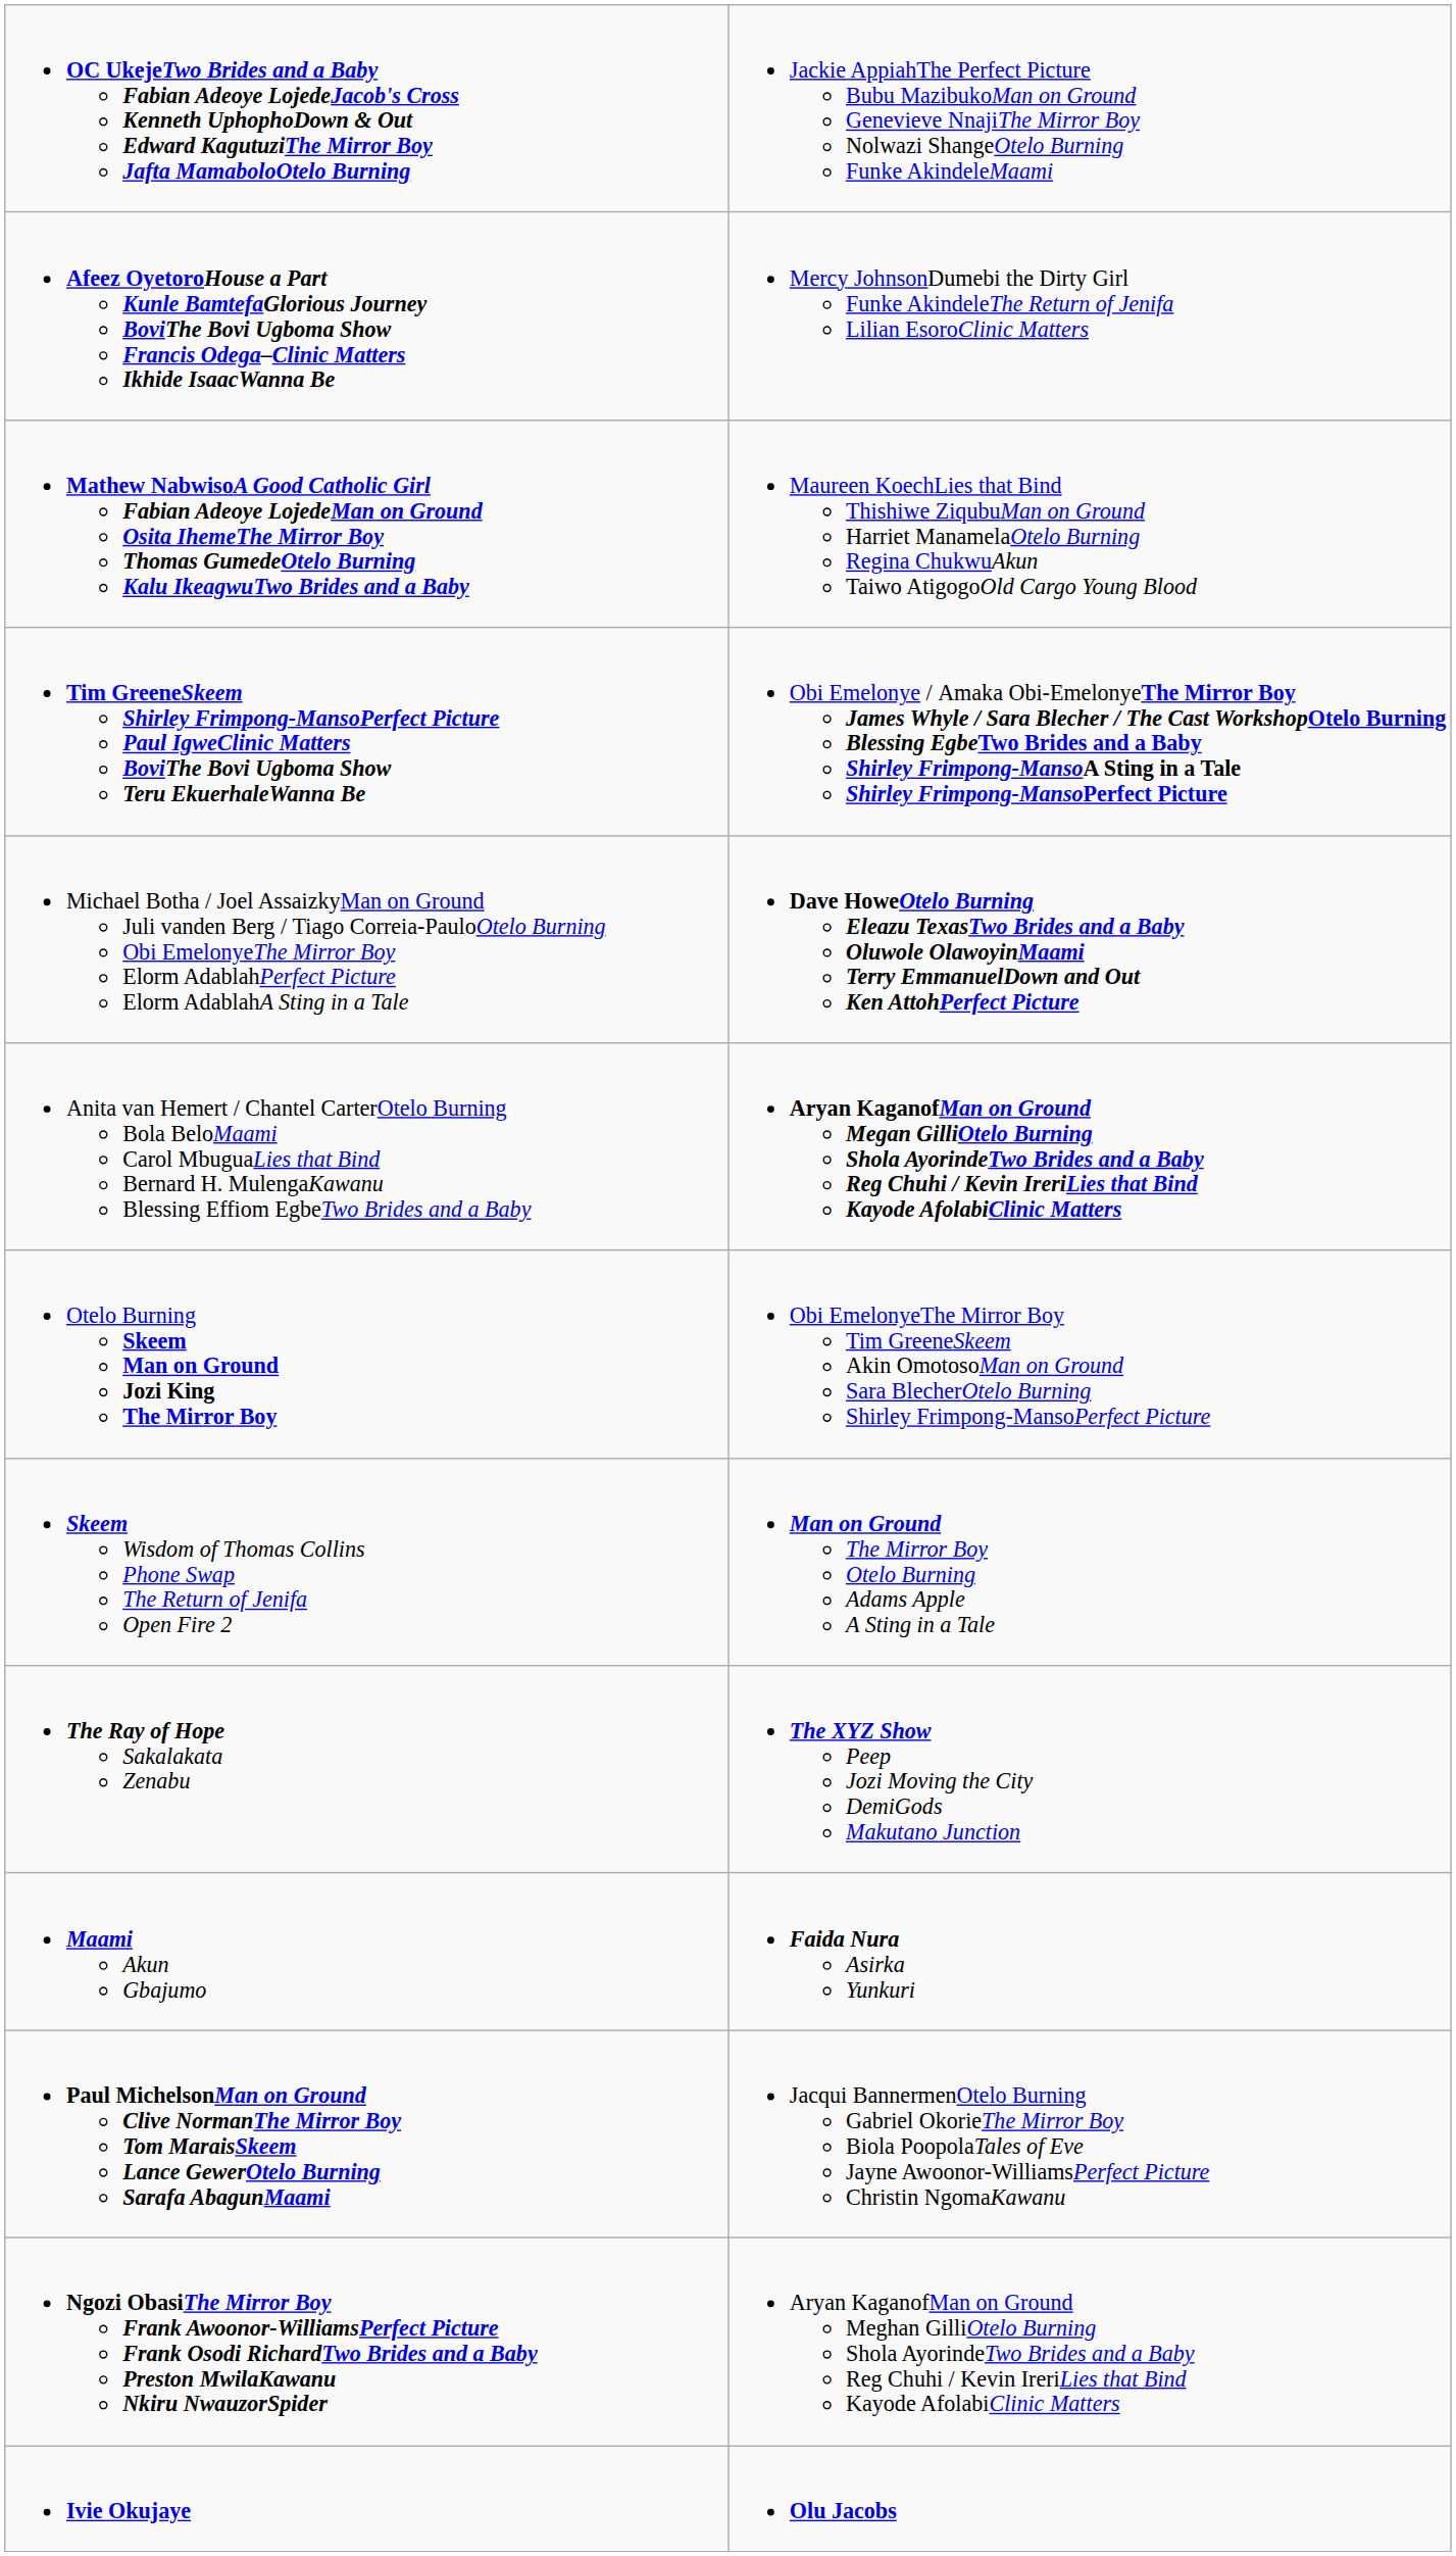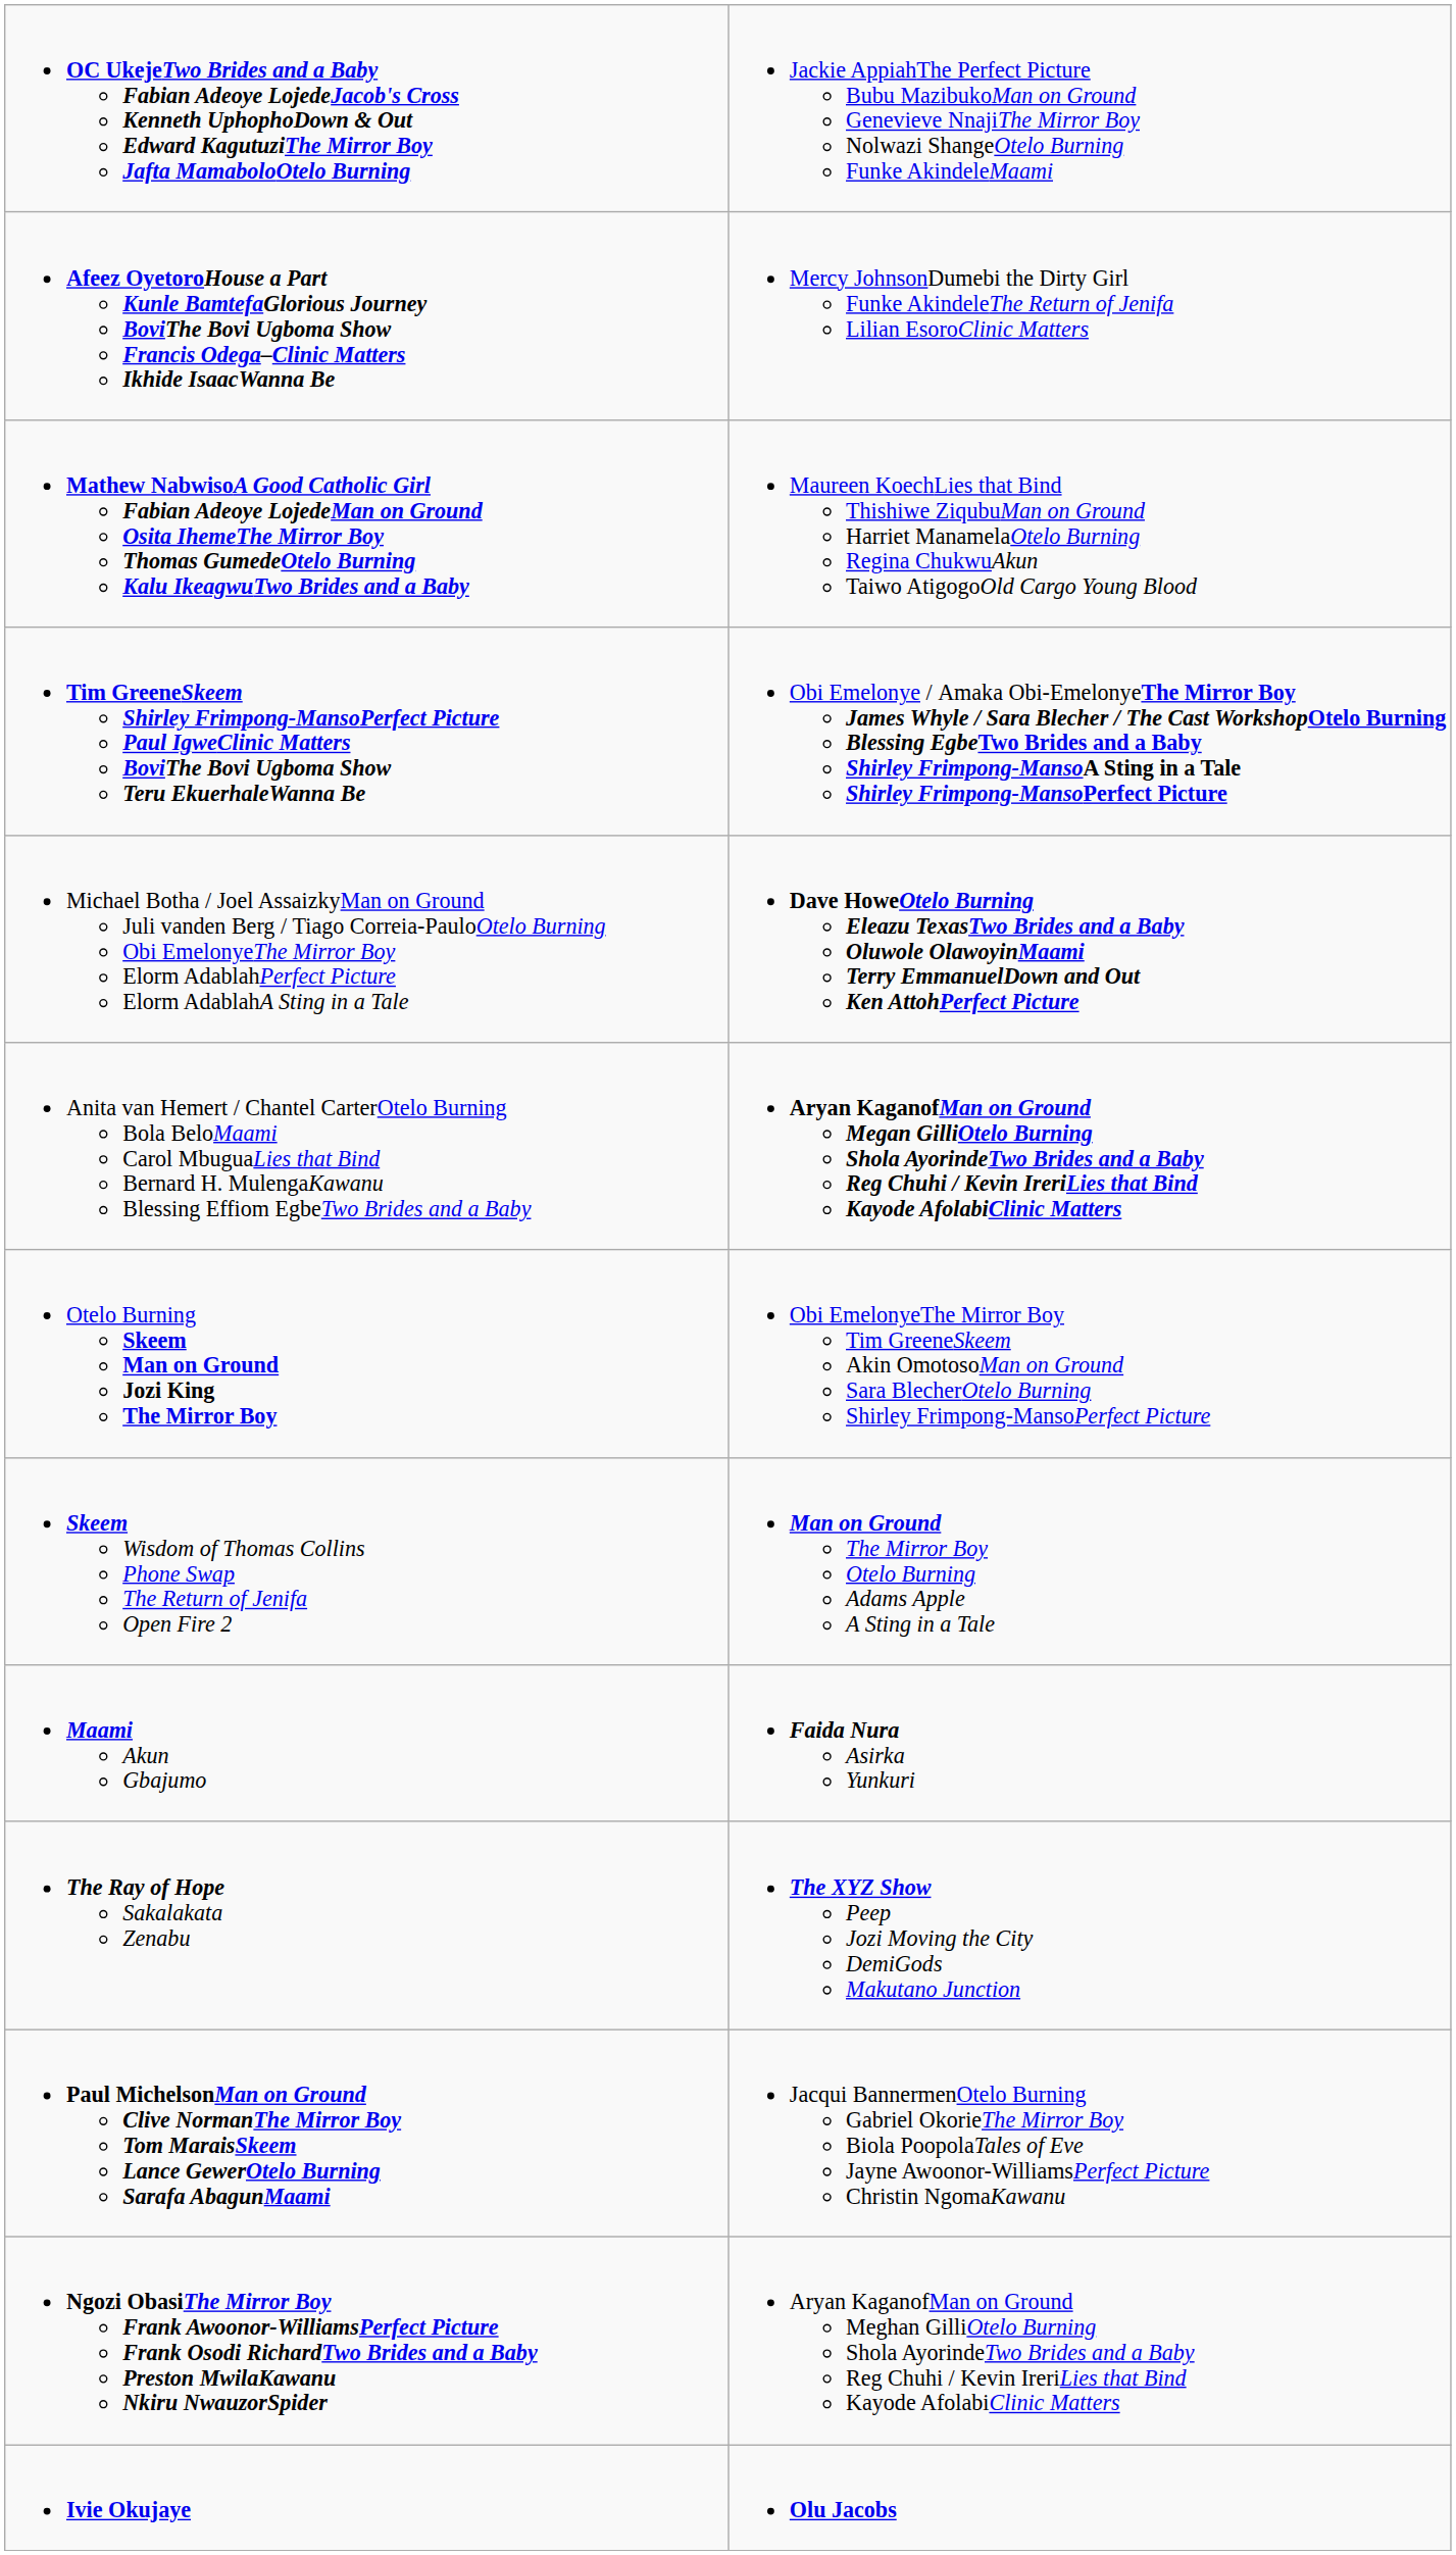rows swapped: Maami Akun Gbajumo <-> The Ray of Hope Sakalakata Zenabu
